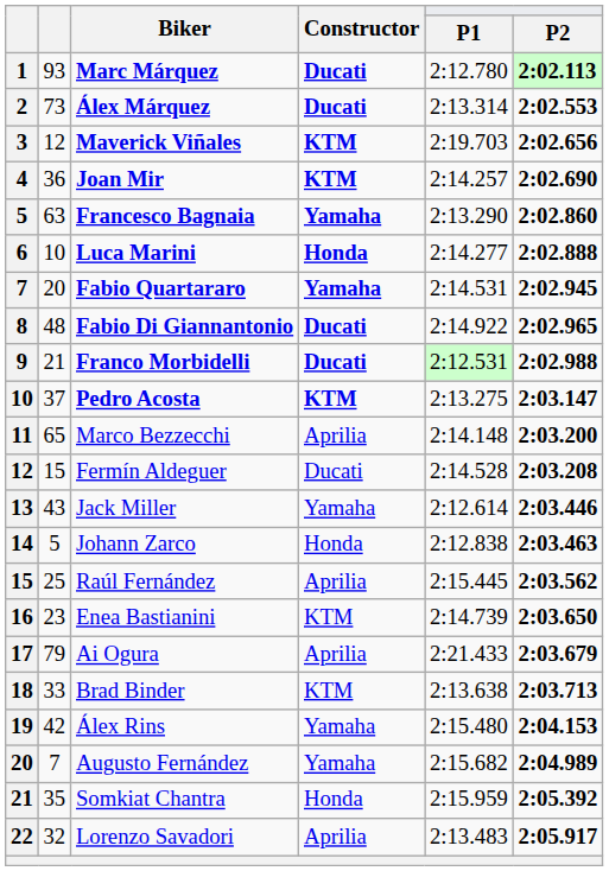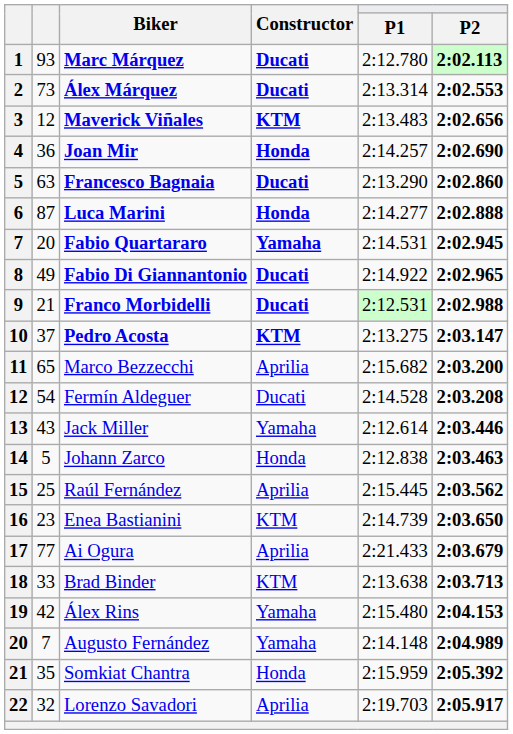Maverick Viñales | P1: 2:19.703 -> 2:13.483
Joan Mir | Constructor: KTM -> Honda
Francesco Bagnaia | Constructor: Yamaha -> Ducati
Luca Marini | column 2: 10 -> 87
Fabio Di Giannantonio | column 2: 48 -> 49
Marco Bezzecchi | P1: 2:14.148 -> 2:15.682
Fermín Aldeguer | column 2: 15 -> 54
Ai Ogura | column 2: 79 -> 77
Augusto Fernández | P1: 2:15.682 -> 2:14.148
Lorenzo Savadori | P1: 2:13.483 -> 2:19.703
